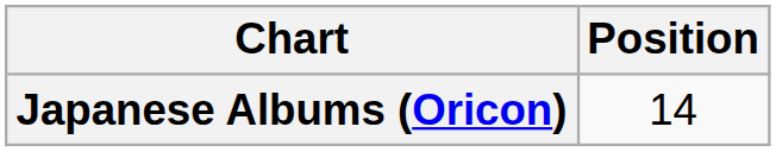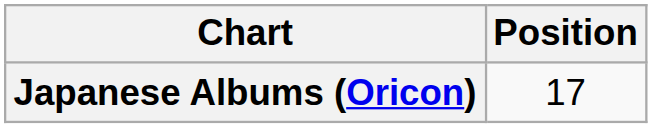Japanese Albums (Oricon) | Position: 14 -> 17
